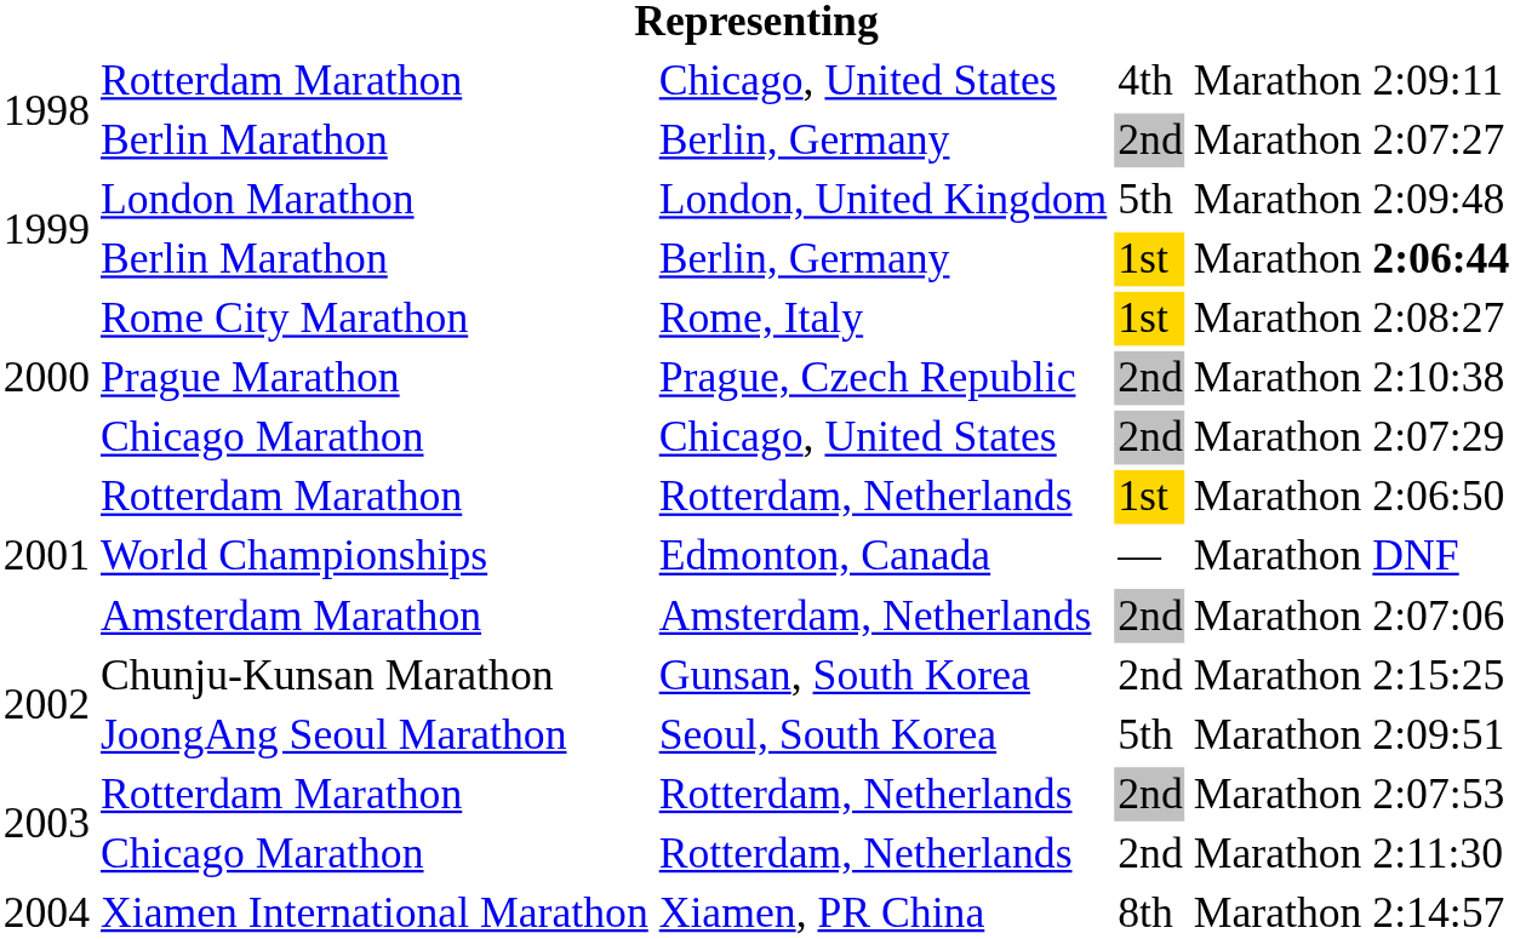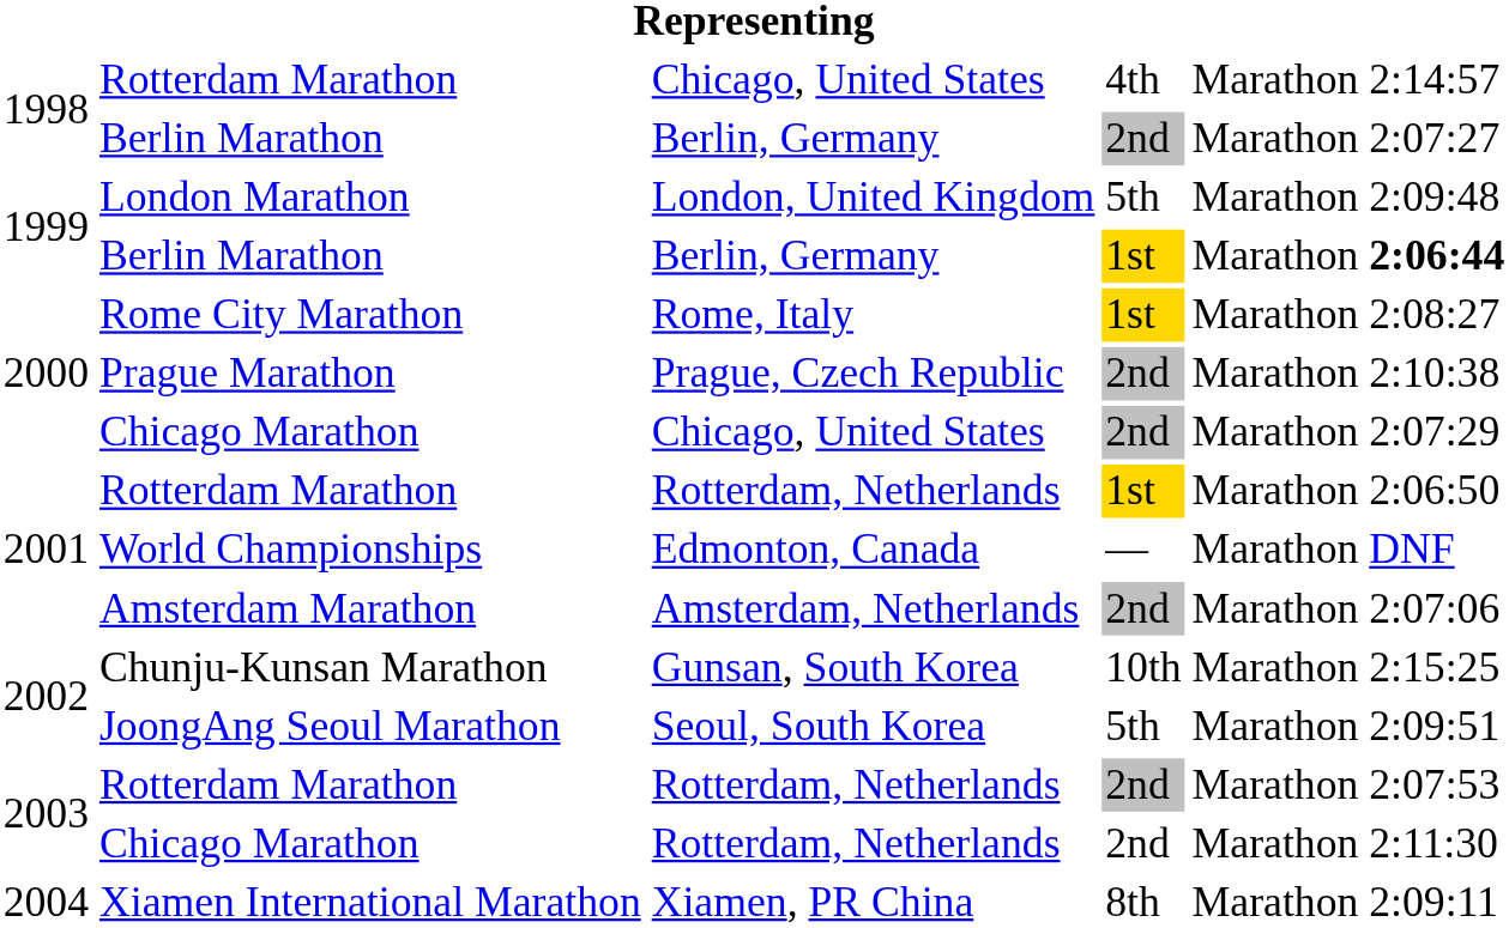1998 / Rotterdam Marathon | column 6: 2:09:11 -> 2:14:57
Chunju-Kunsan Marathon | column 4: 2nd -> 10th
Xiamen International Marathon | column 6: 2:14:57 -> 2:09:11
